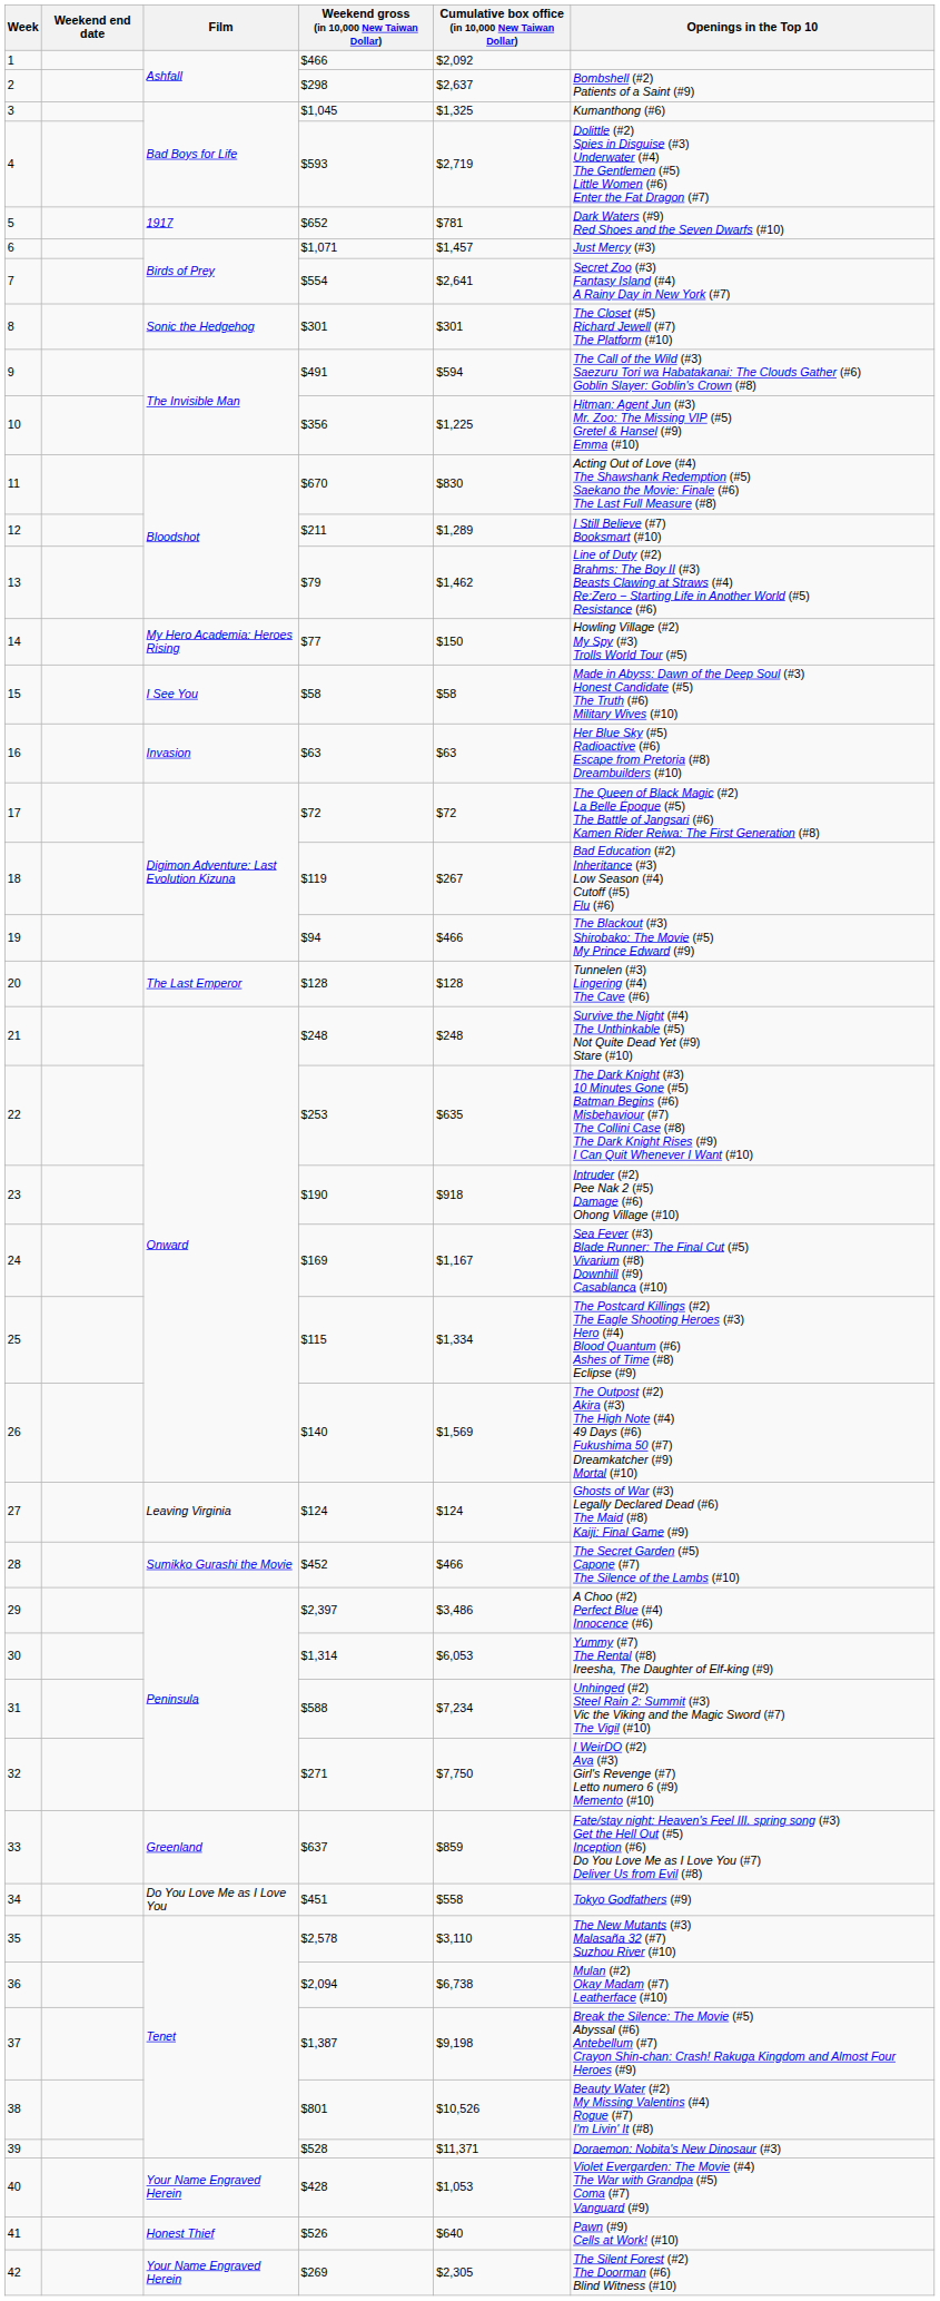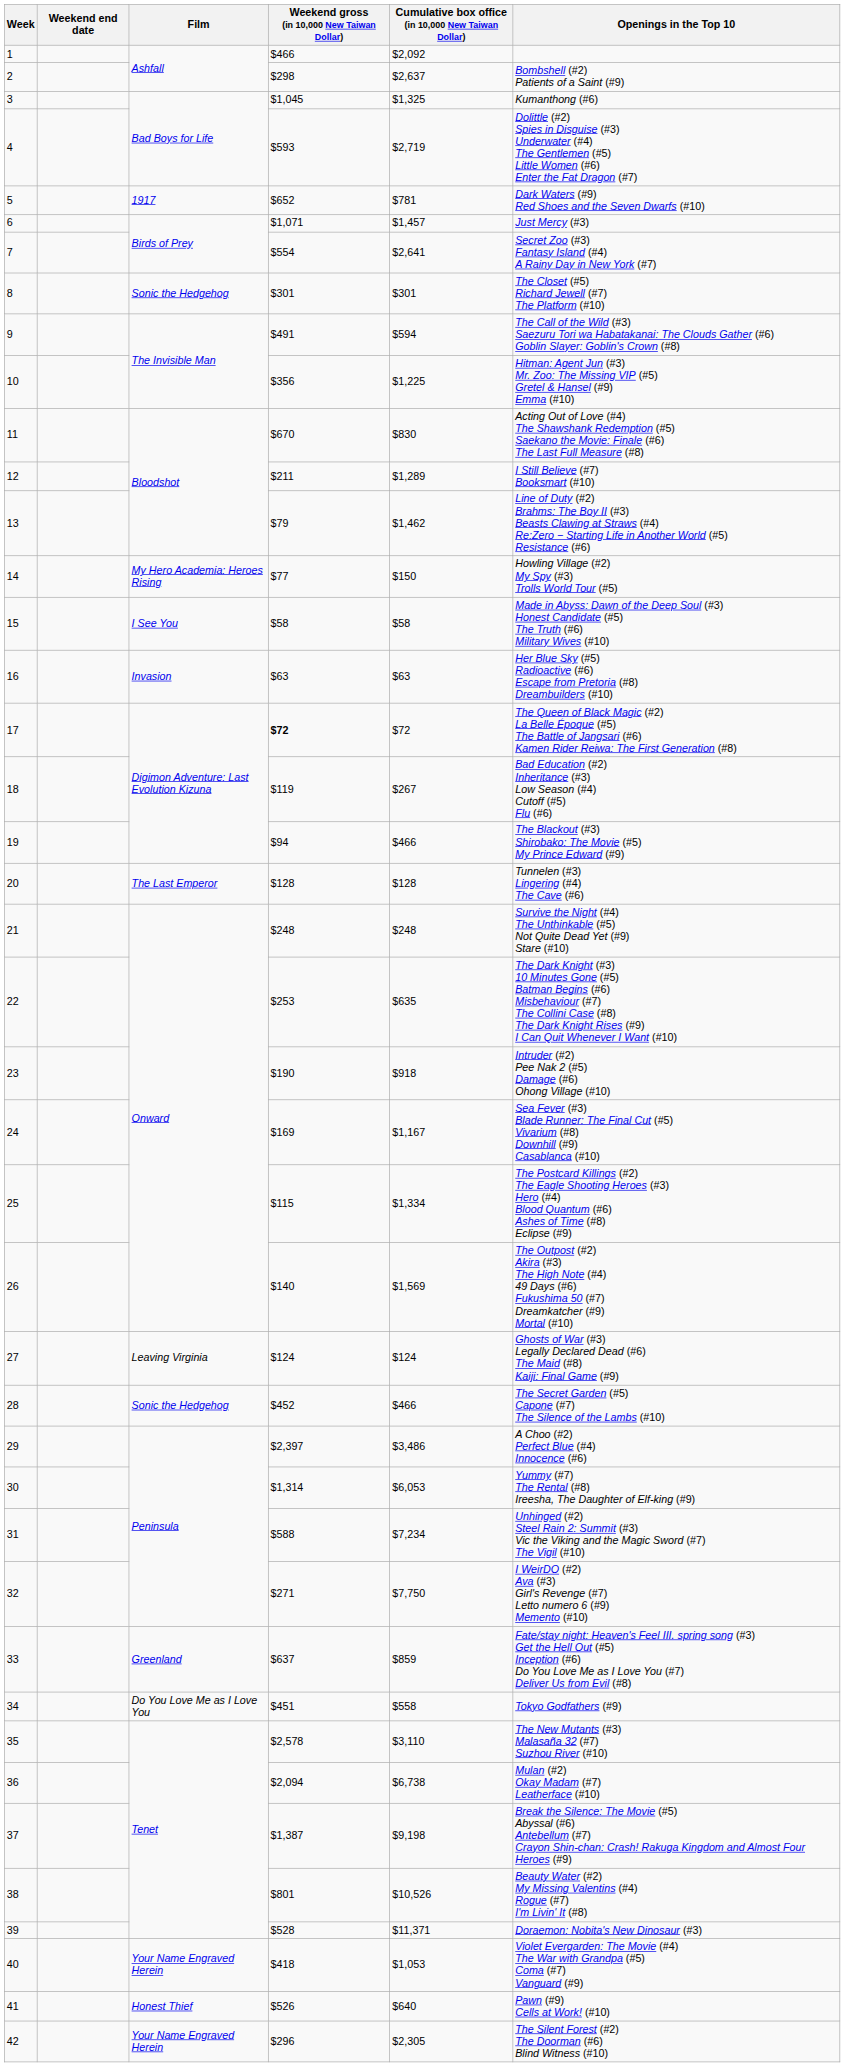17 | Weekend gross (in 10,000 New Taiwan Dollar): normal -> bold
28 | Film: Sumikko Gurashi the Movie -> Sonic the Hedgehog
40 | Weekend gross (in 10,000 New Taiwan Dollar): $428 -> $418
42 | Weekend gross (in 10,000 New Taiwan Dollar): $269 -> $296
